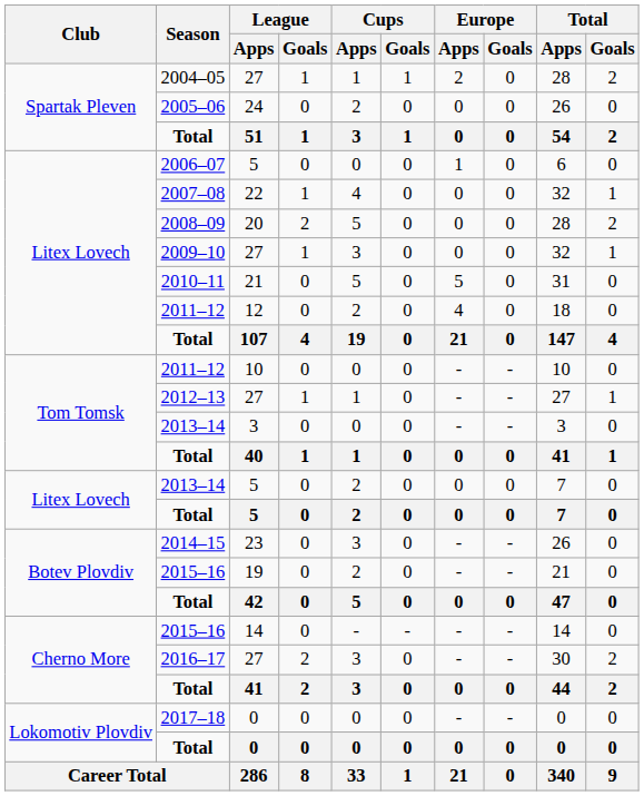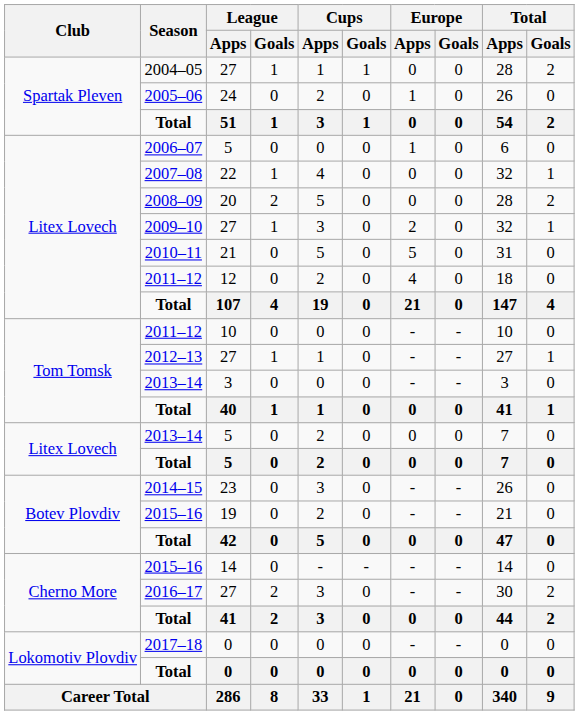2004–05 / 27 | Europe / Goals: 2 -> 0
24 | Europe / Goals: 0 -> 1
2009–10 / 27 | Europe / Goals: 0 -> 2
